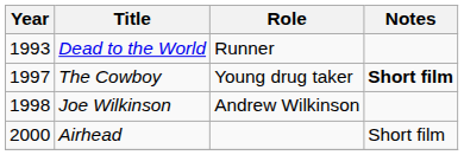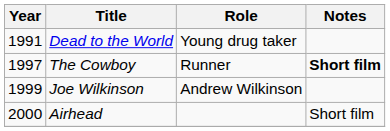Dead to the World | Year: 1993 -> 1991
Dead to the World | Role: Runner -> Young drug taker
The Cowboy | Role: Young drug taker -> Runner
Joe Wilkinson | Year: 1998 -> 1999
